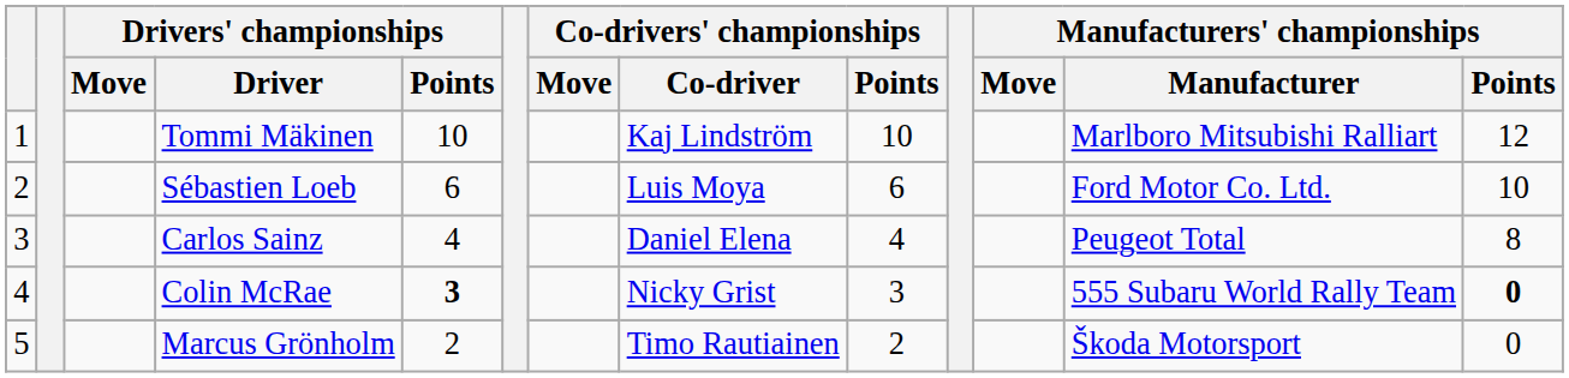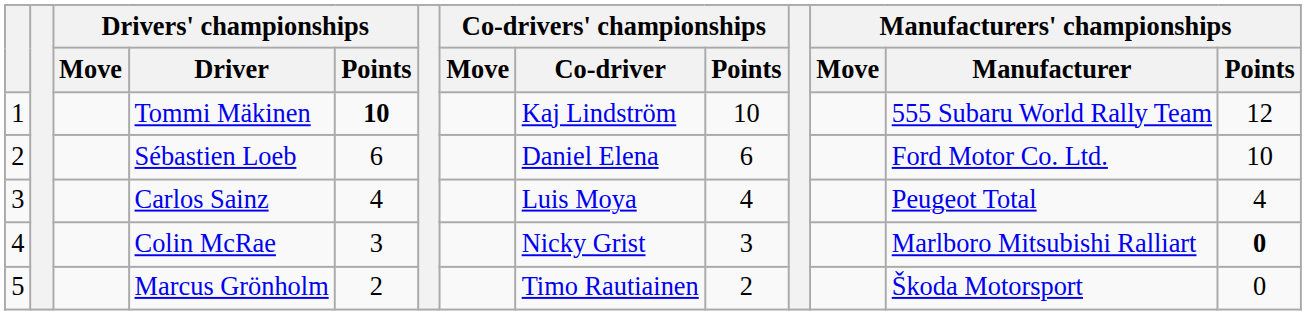Tommi Mäkinen | Drivers' championships / Points: normal -> bold
Tommi Mäkinen | Manufacturers' championships / Manufacturer: Marlboro Mitsubishi Ralliart -> 555 Subaru World Rally Team
Sébastien Loeb | Co-drivers' championships / Co-driver: Luis Moya -> Daniel Elena
Carlos Sainz | Co-drivers' championships / Co-driver: Daniel Elena -> Luis Moya
Carlos Sainz | Manufacturers' championships / Points: 8 -> 4
Colin McRae | Drivers' championships / Points: bold -> normal
Colin McRae | Manufacturers' championships / Manufacturer: 555 Subaru World Rally Team -> Marlboro Mitsubishi Ralliart
